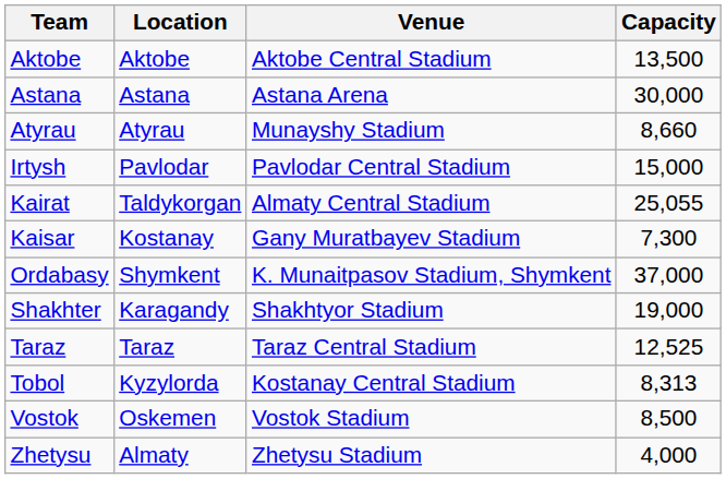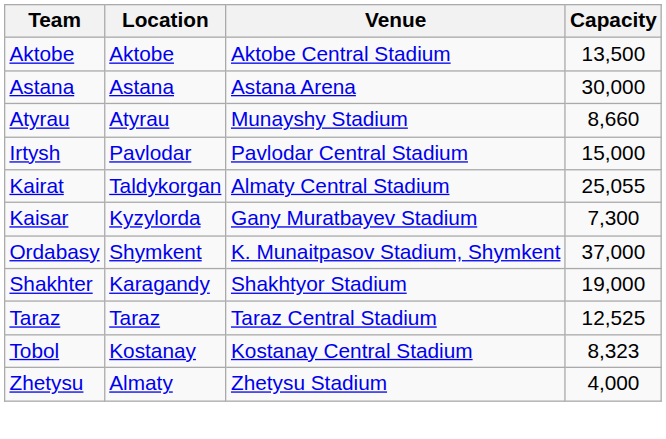Kaisar | Location: Kostanay -> Kyzylorda
Tobol | Location: Kyzylorda -> Kostanay
Tobol | Capacity: 8,313 -> 8,323
- row: Vostok | Oskemen | Vostok Stadium | 8,500
